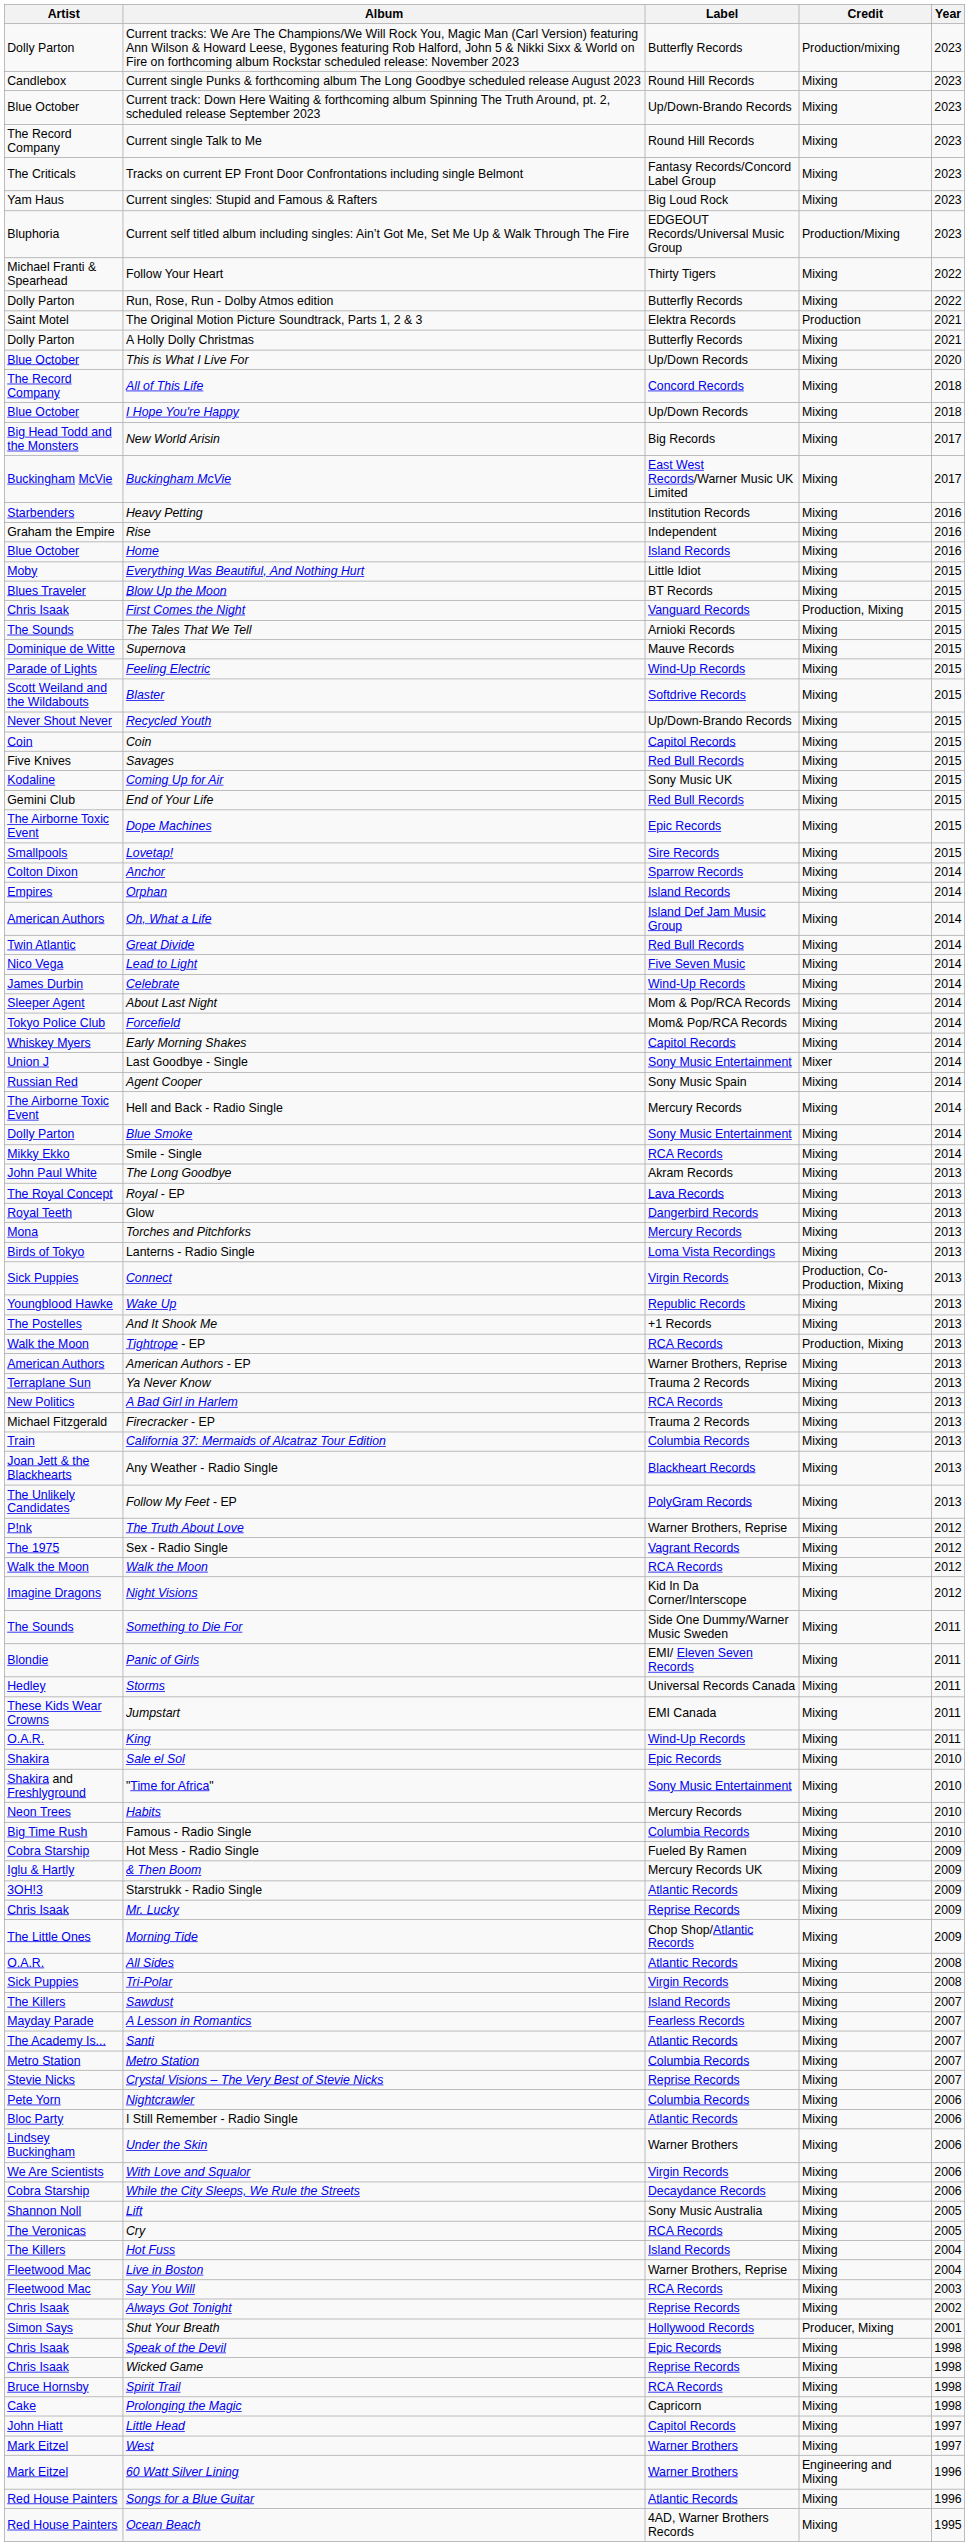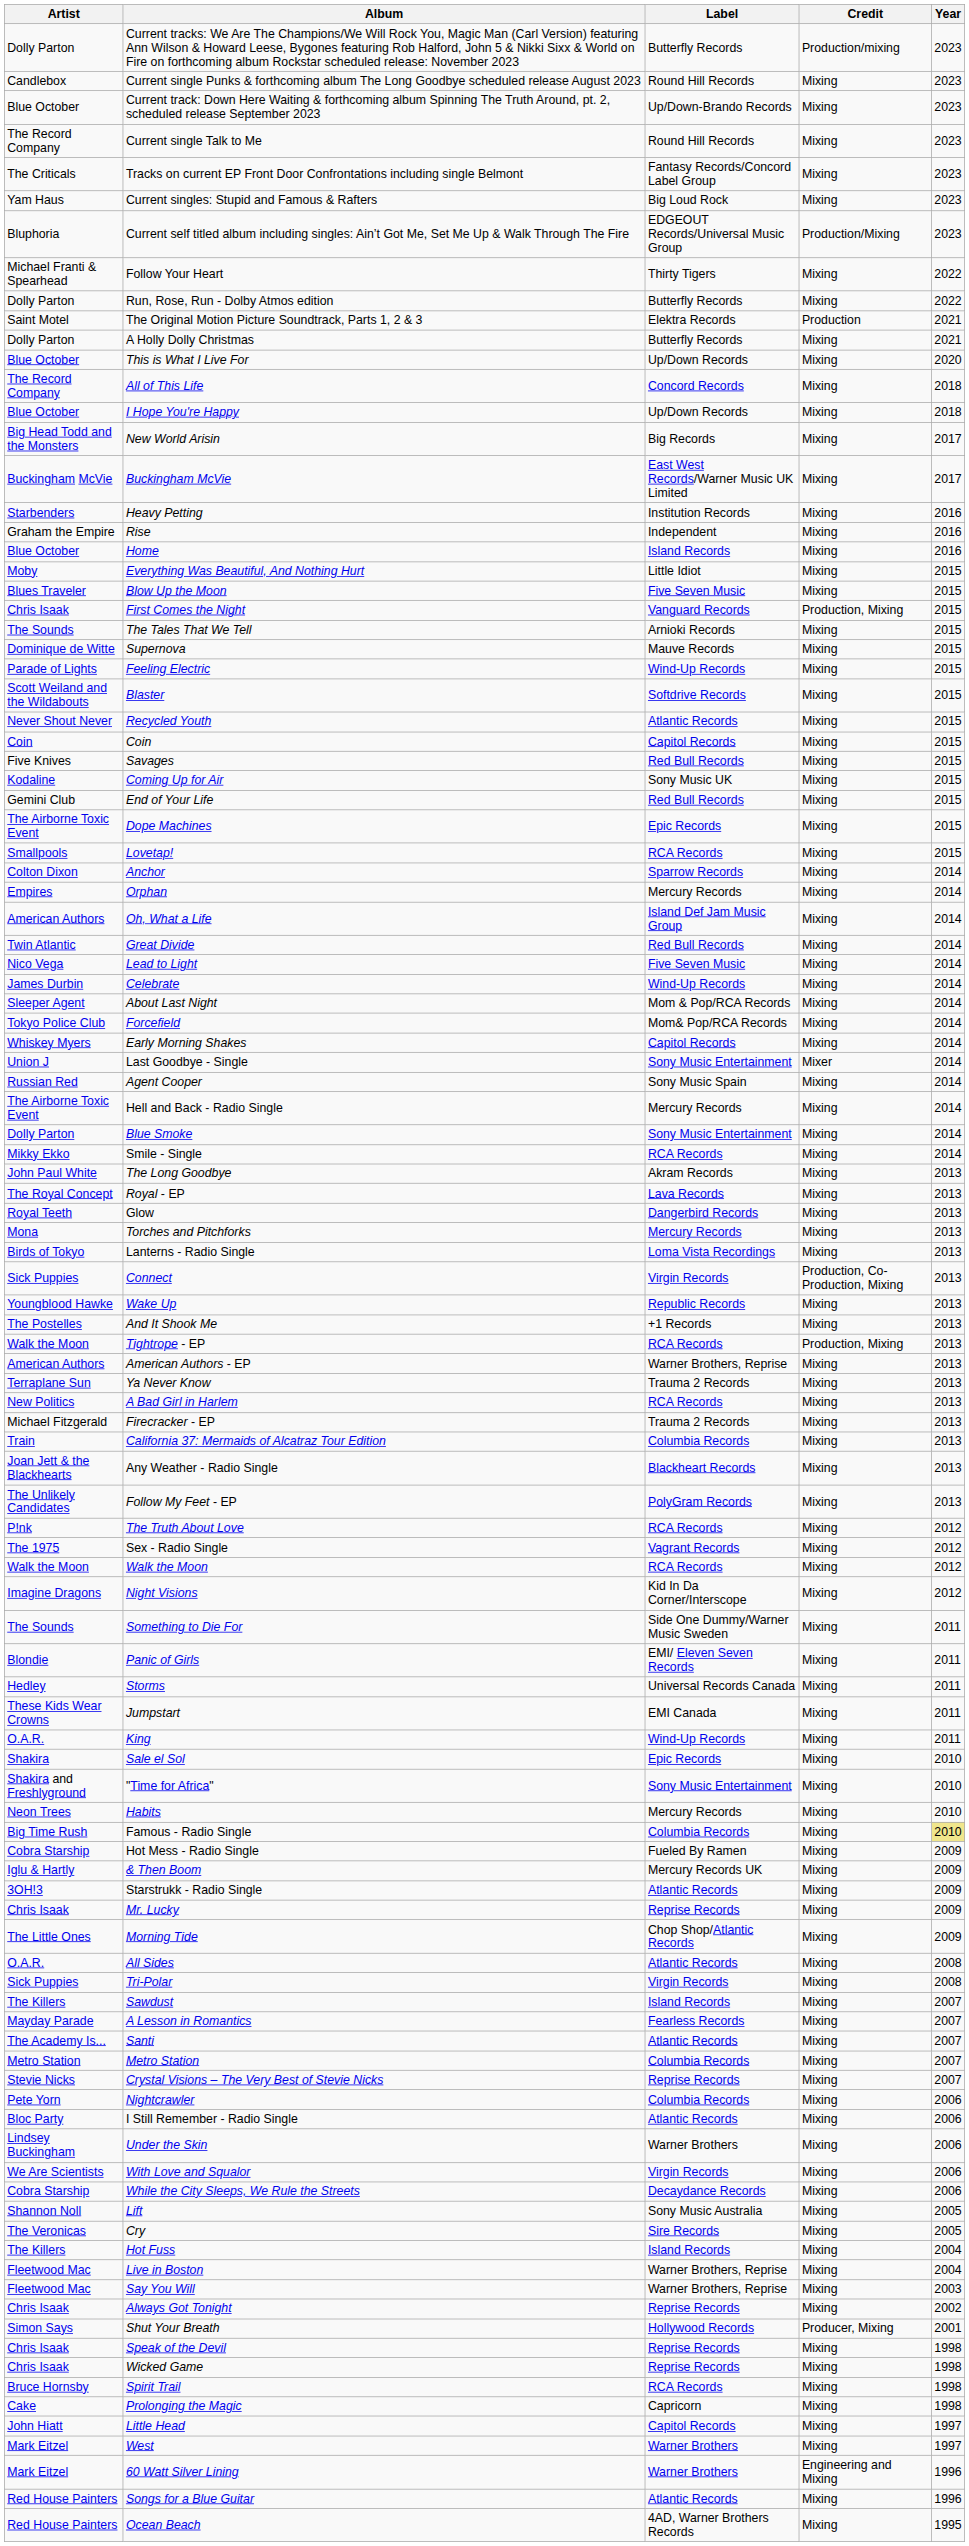Blow Up the Moon | Label: BT Records -> Five Seven Music
Recycled Youth | Label: Up/Down-Brando Records -> Atlantic Records
Lovetap! | Label: Sire Records -> RCA Records
Orphan | Label: Island Records -> Mercury Records
The Truth About Love | Label: Warner Brothers, Reprise -> RCA Records
Famous - Radio Single | Year: no background -> khaki background
Cry | Label: RCA Records -> Sire Records
Say You Will | Label: RCA Records -> Warner Brothers, Reprise
Speak of the Devil | Label: Epic Records -> Reprise Records
